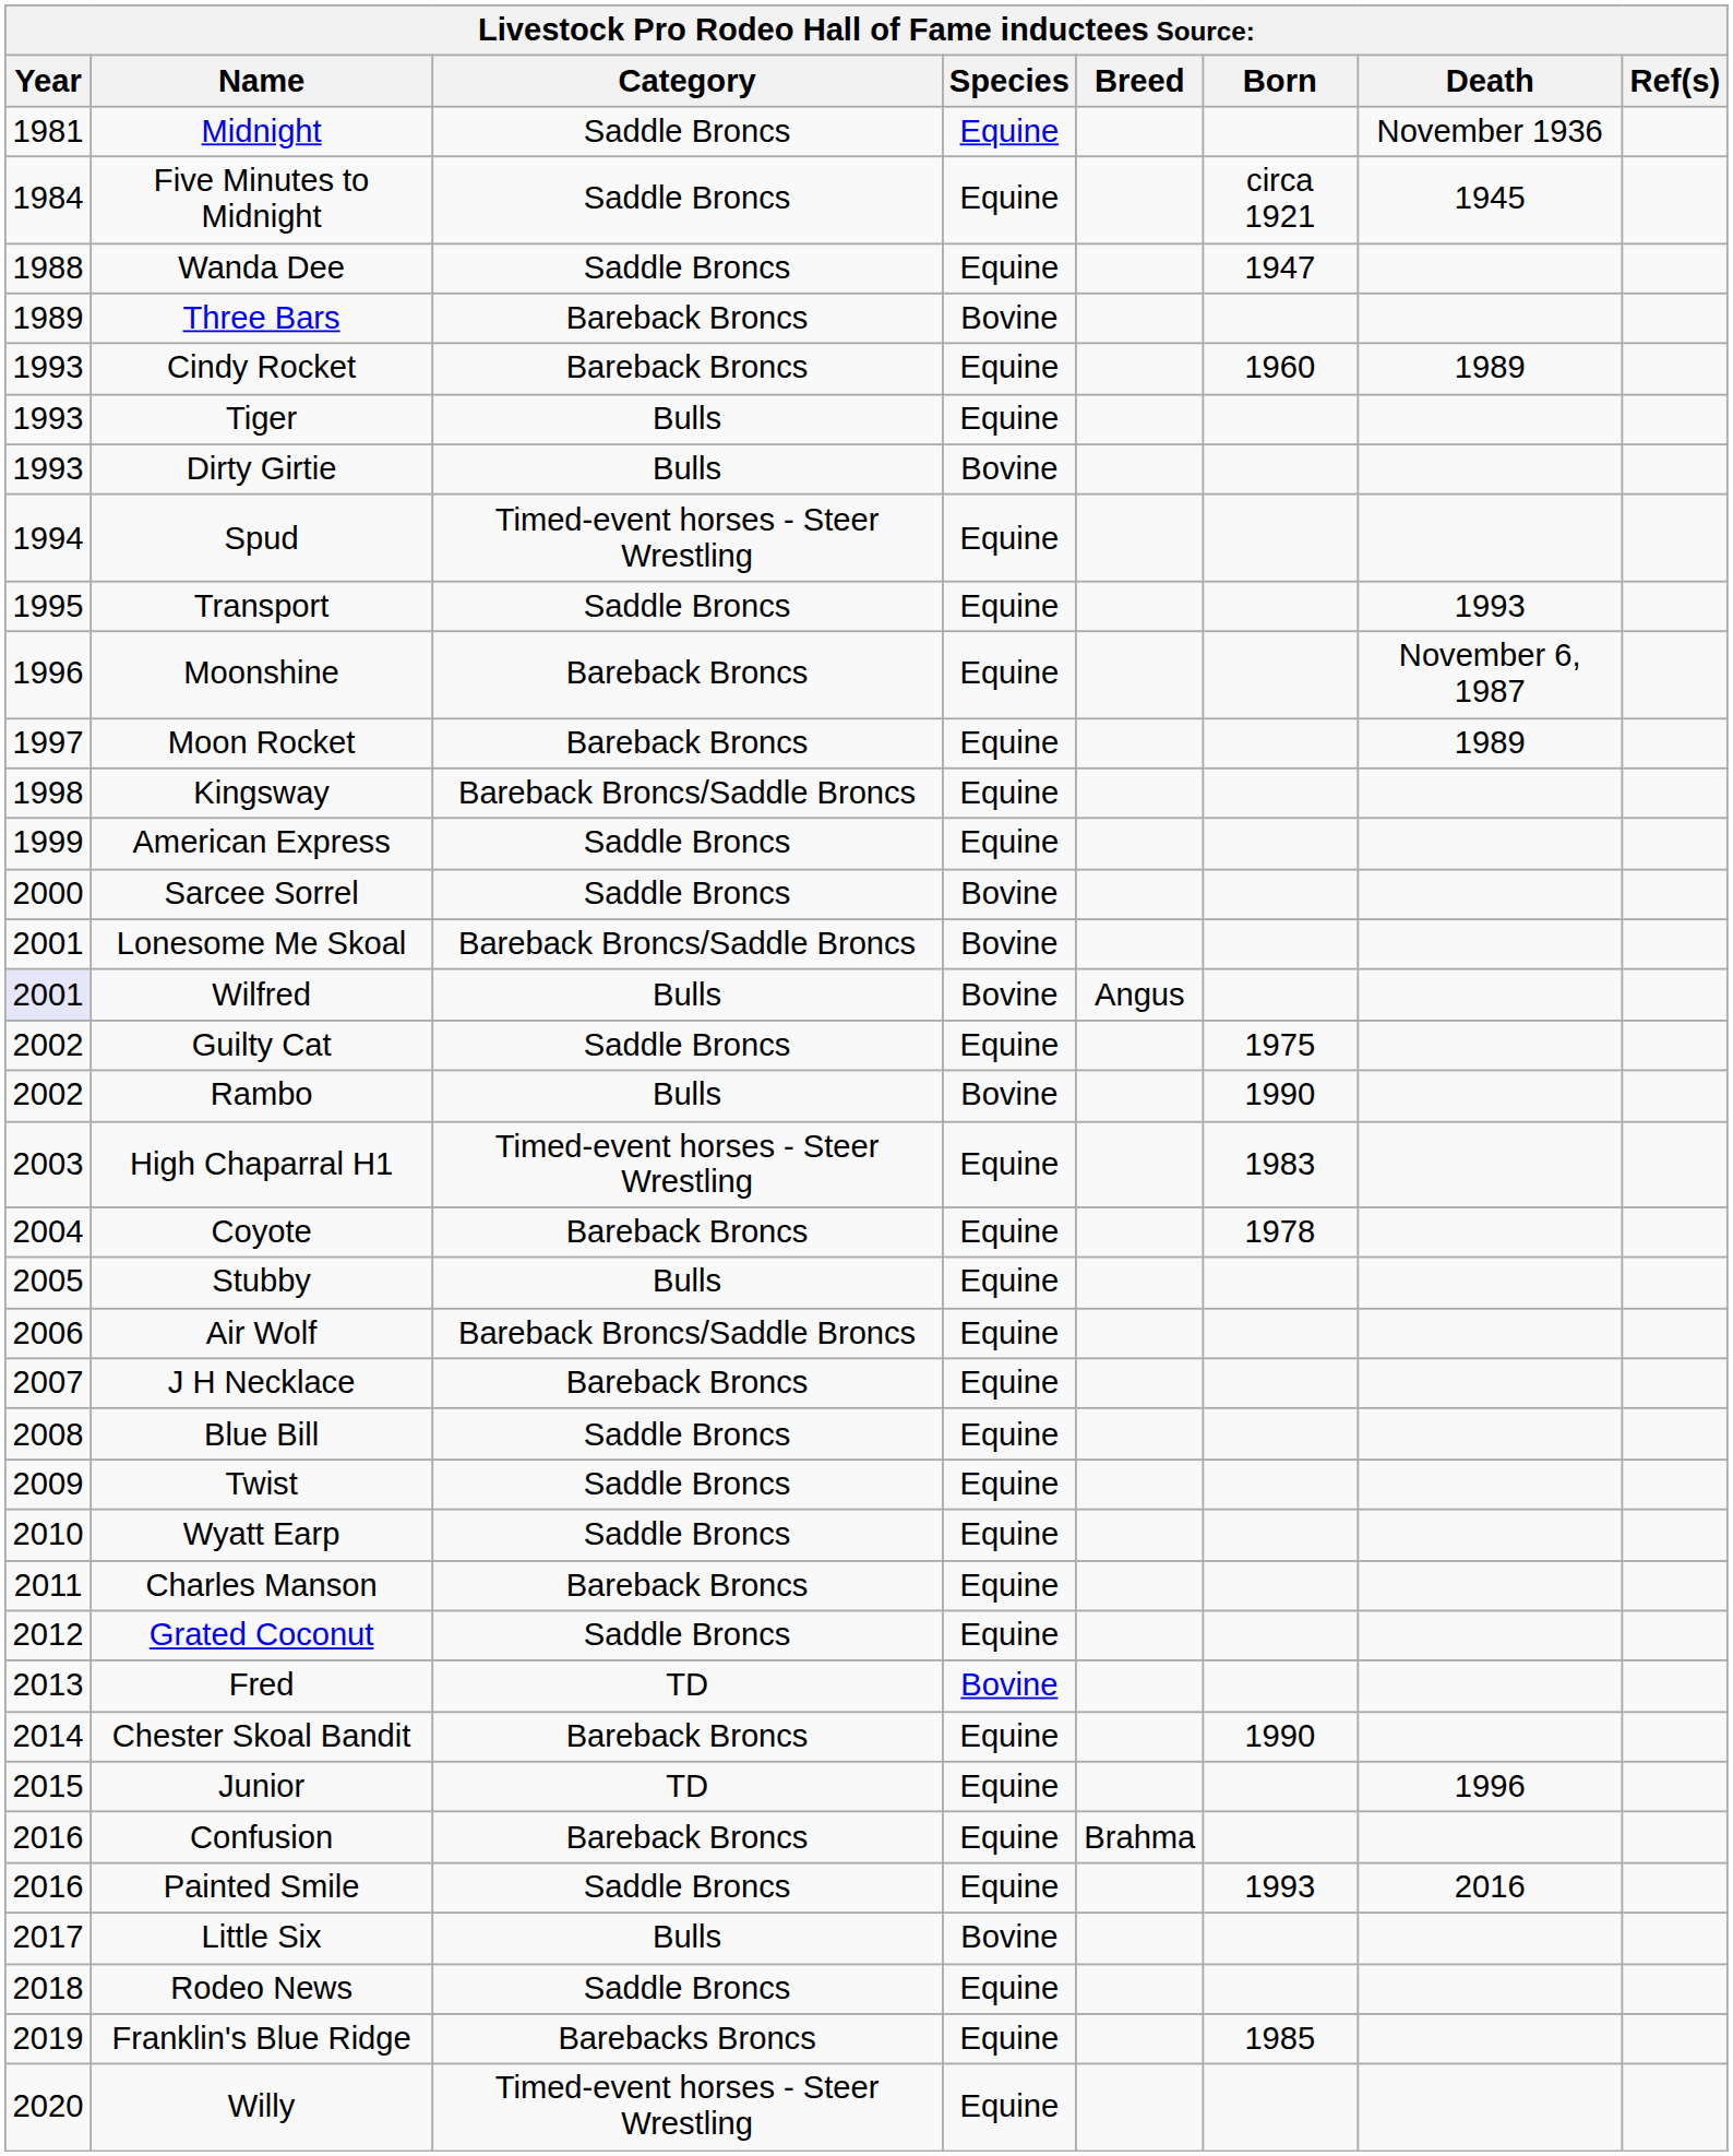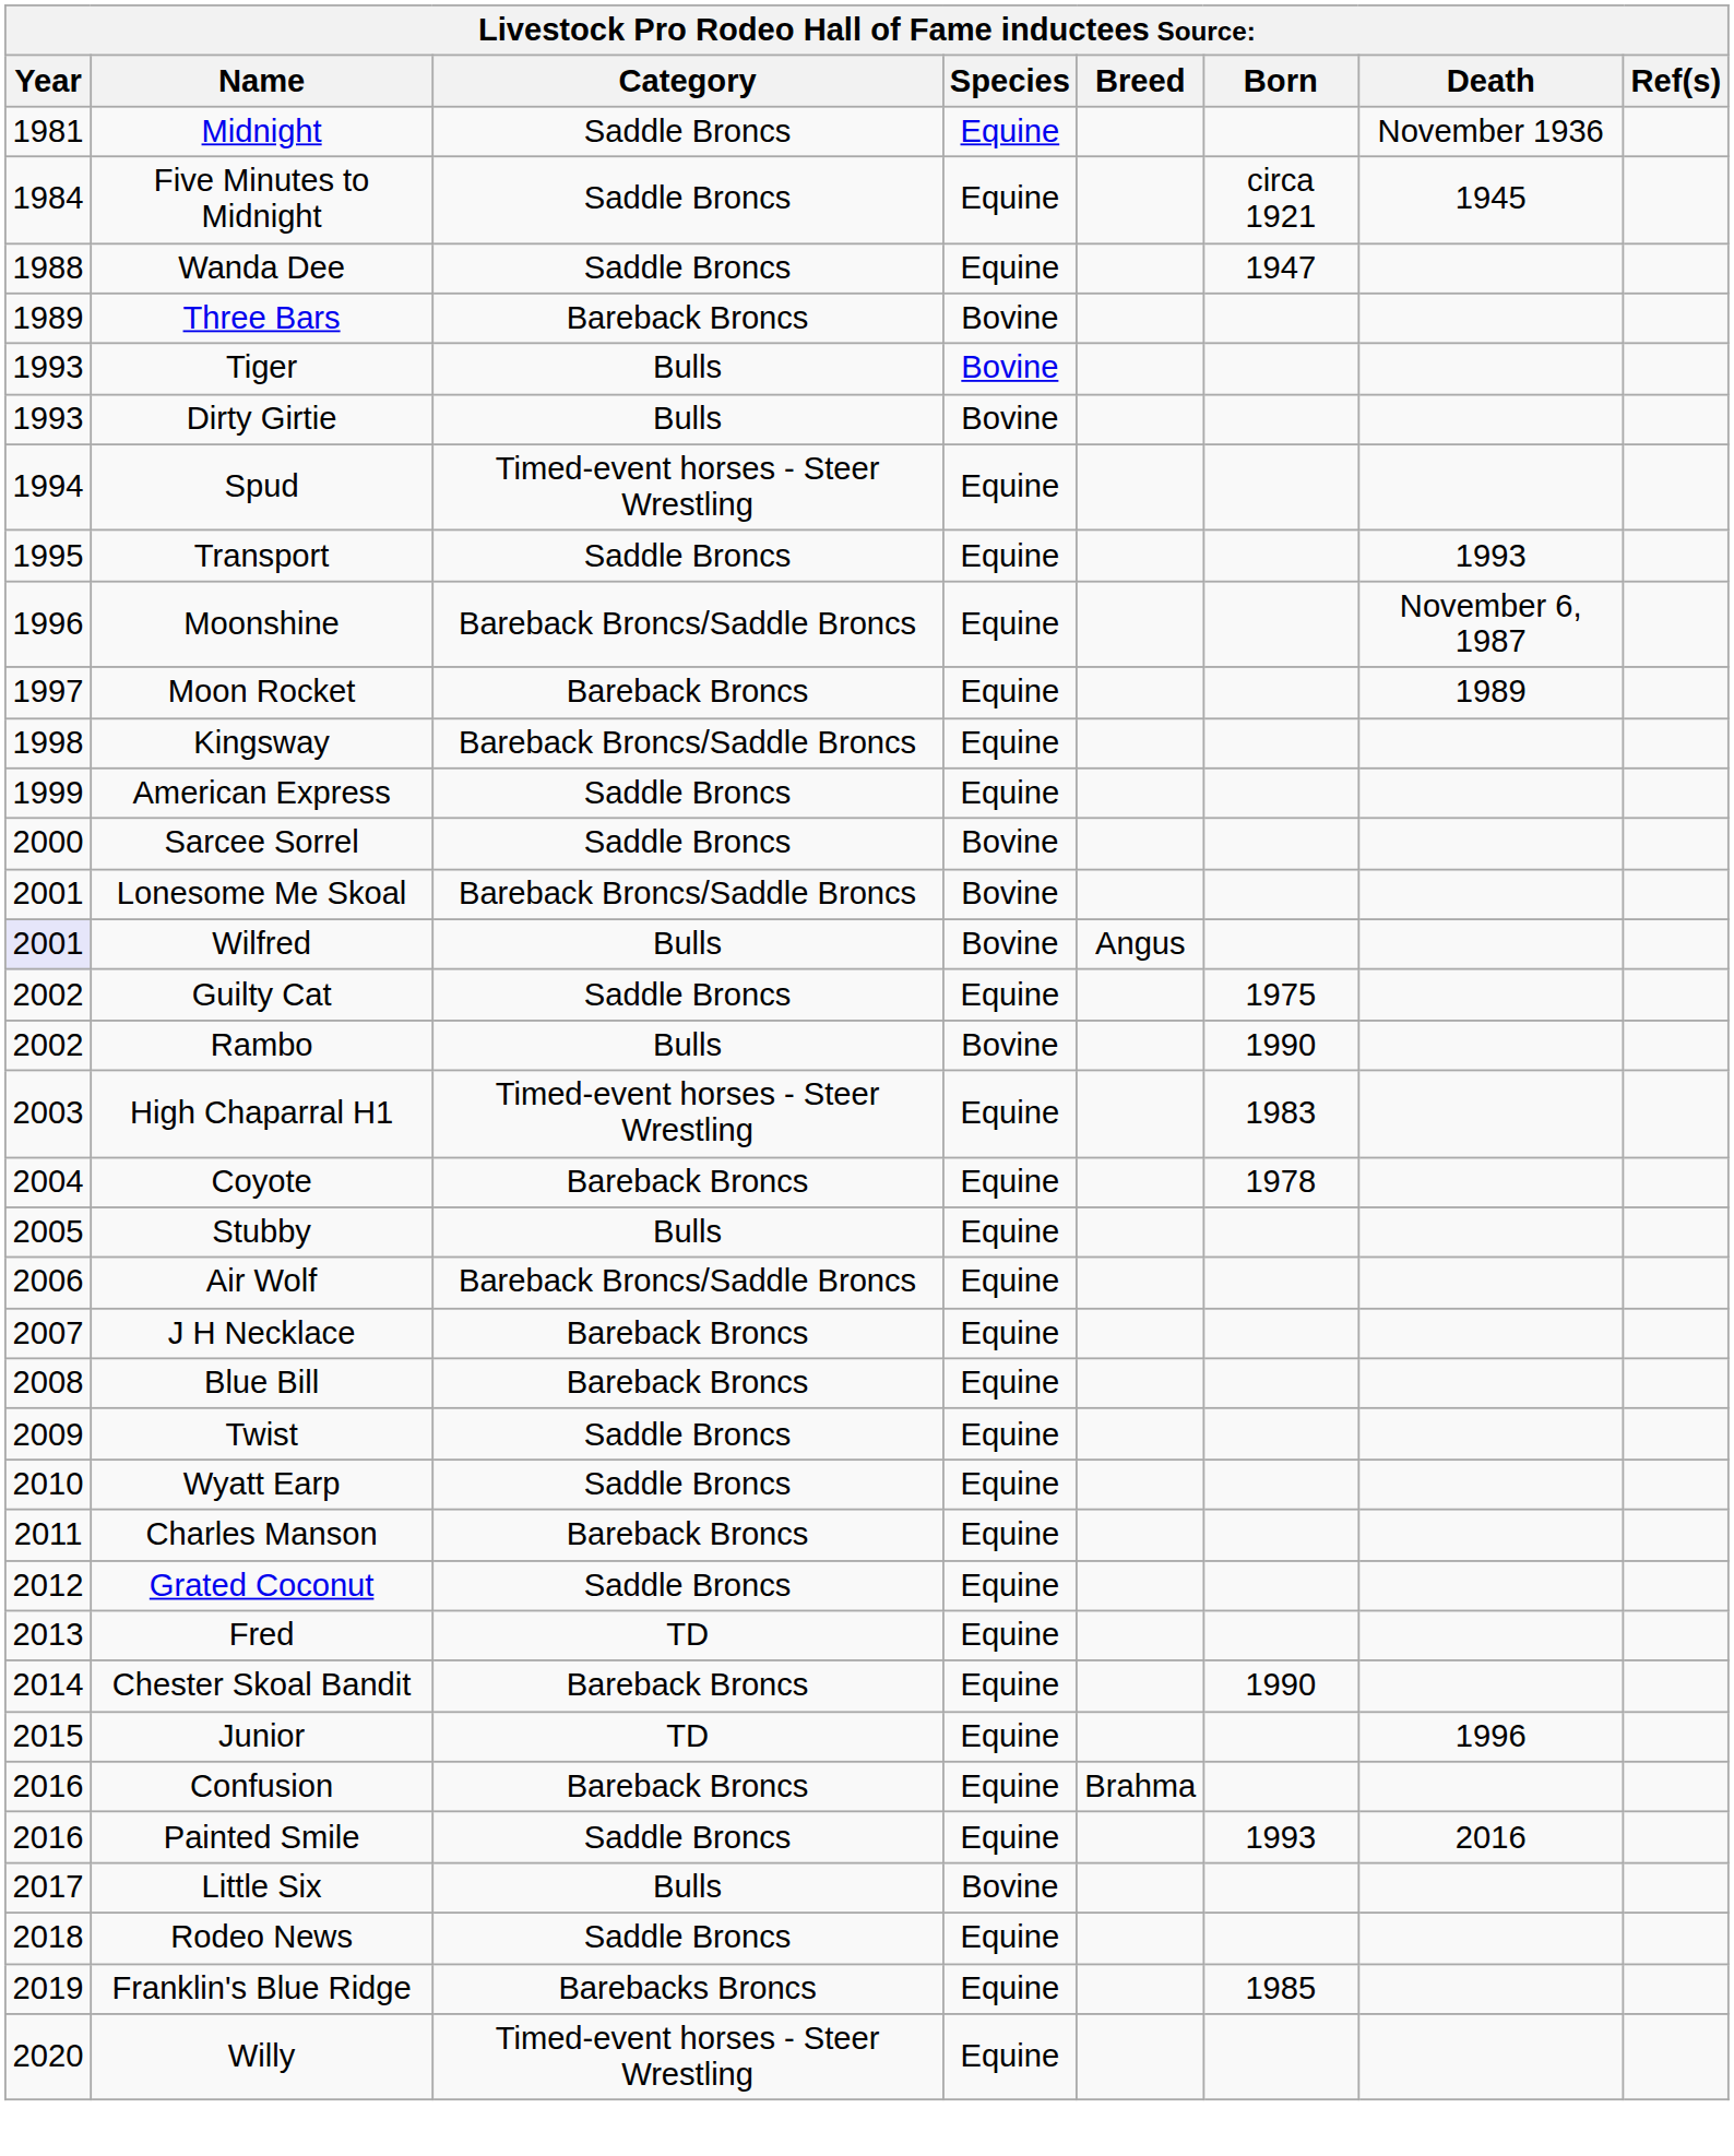- row: 1993 | Cindy Rocket | Bareback Broncs | Equine | 1960 | 1989
Tiger | Species: Equine -> Bovine
Moonshine | Category: Bareback Broncs -> Bareback Broncs/Saddle Broncs
Blue Bill | Category: Saddle Broncs -> Bareback Broncs
Fred | Species: Bovine -> Equine
